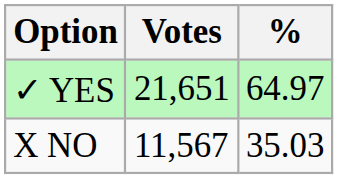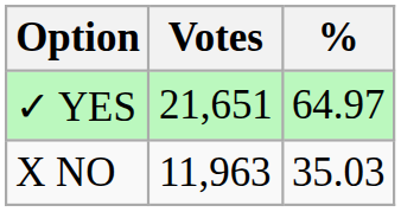X NO | Votes: 11,567 -> 11,963
